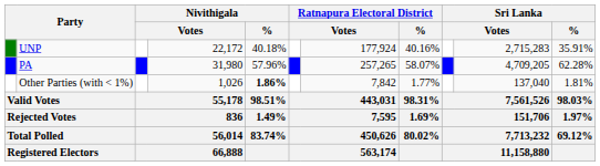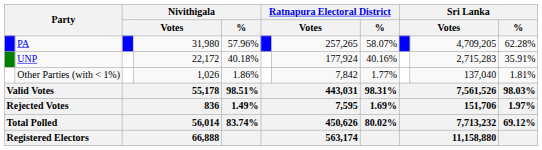rows swapped: PA <-> UNP
Other Parties (with < 1%) | Nivithigala / %: bold -> normal
